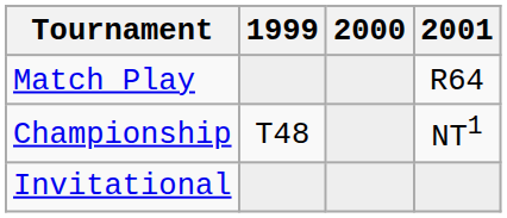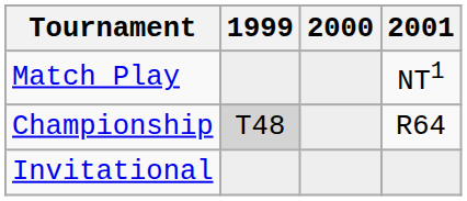Match Play | 2001: R64 -> NT1
Championship | 1999: no background -> lightgrey background
Championship | 2001: NT1 -> R64
